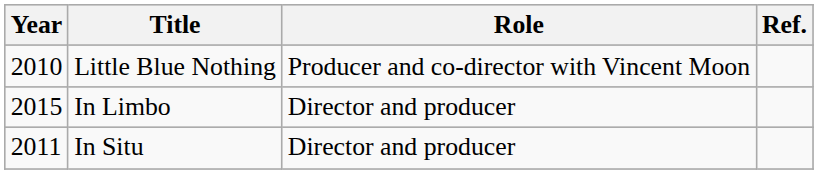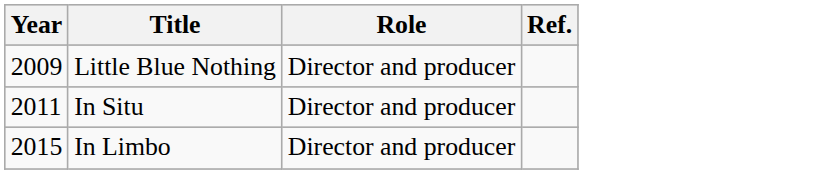Little Blue Nothing | Year: 2010 -> 2009
Little Blue Nothing | Role: Producer and co-director with Vincent Moon -> Director and producer
rows swapped: In Situ <-> In Limbo
